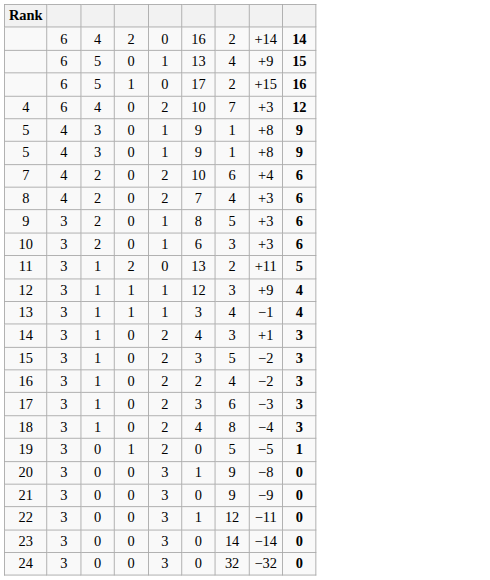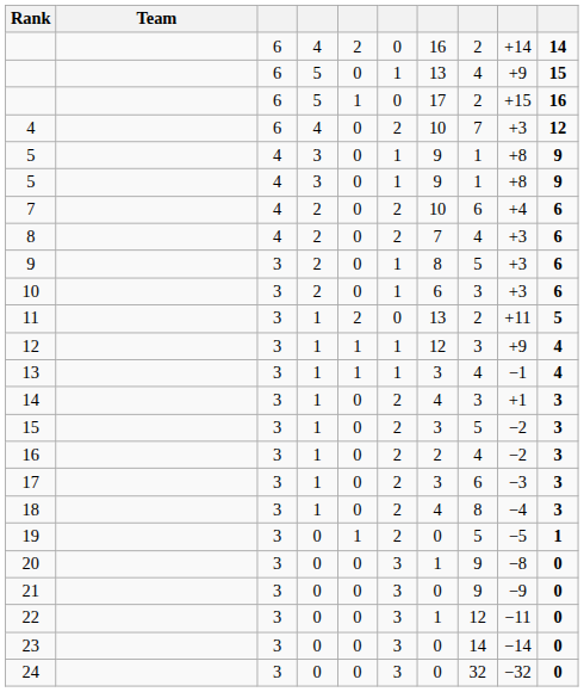+ column: Team
